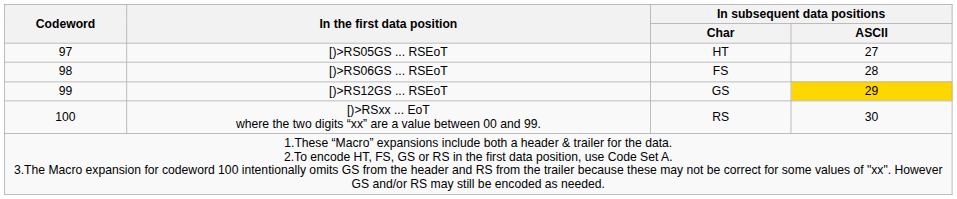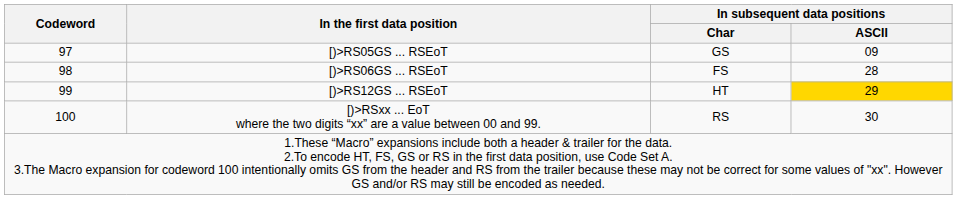[)>RS05GS ... RSEoT | In subsequent data positions / Char: HT -> GS
[)>RS05GS ... RSEoT | In subsequent data positions / ASCII: 27 -> 09
[)>RS12GS ... RSEoT | In subsequent data positions / Char: GS -> HT
